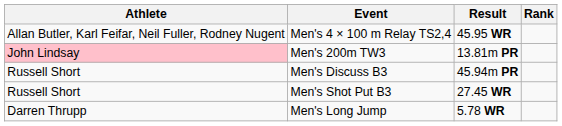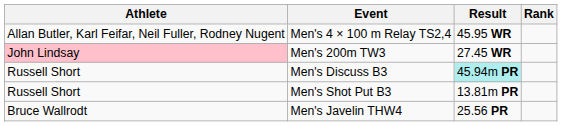Men's 200m TW3 | Result: 13.81m PR -> 27.45 WR
Men's Discuss B3 | Result: no background -> paleturquoise background
Men's Shot Put B3 | Result: 27.45 WR -> 13.81m PR
- row: Darren Thrupp | Men's Long Jump | 5.78 WR
+ row: Bruce Wallrodt | Men's Javelin THW4 | 25.56 PR
